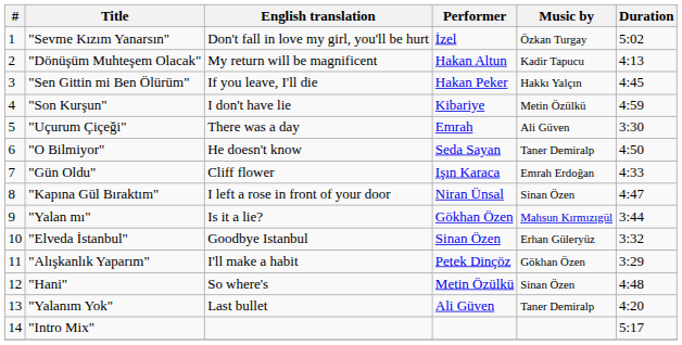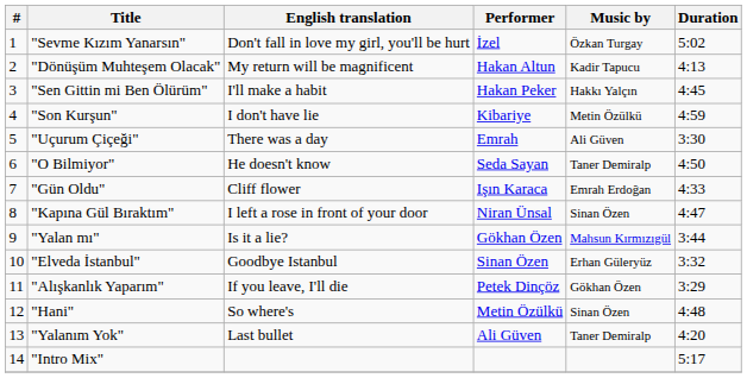"Sen Gittin mi Ben Ölürüm" | English translation: If you leave, I'll die -> I'll make a habit
"Alışkanlık Yaparım" | English translation: I'll make a habit -> If you leave, I'll die
